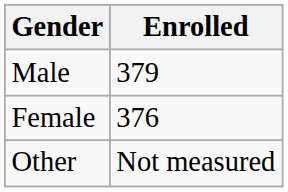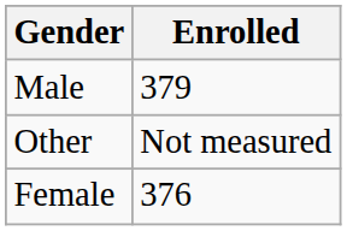rows swapped: Female <-> Other
